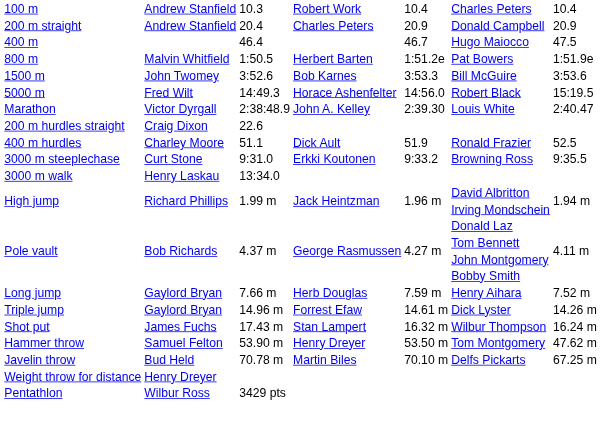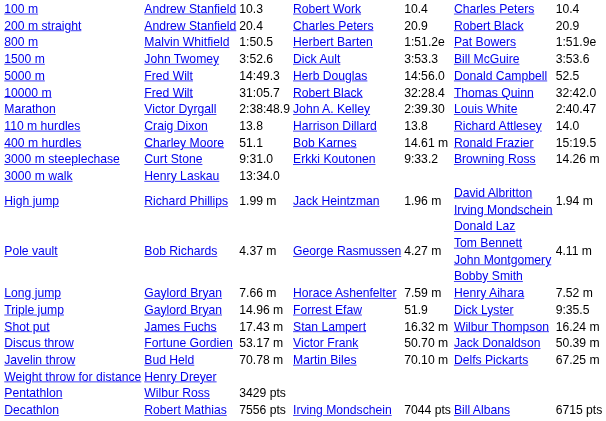200 m straight | column 6: Donald Campbell -> Robert Black
- row: 400 m | 46.4 | 46.7 | Hugo Maiocco | 47.5
1500 m | column 4: Bob Karnes -> Dick Ault
5000 m | column 4: Horace Ashenfelter -> Herb Douglas
5000 m | column 6: Robert Black -> Donald Campbell
5000 m | column 7: 15:19.5 -> 52.5
+ row: 10000 m | Fred Wilt | 31:05.7 | Robert Black | 32:28.4 | Thomas Quinn | 32:42.0
+ row: 110 m hurdles | Craig Dixon | 13.8 | Harrison Dillard | 13.8 | Richard Attlesey | 14.0
- row: 200 m hurdles straight | Craig Dixon | 22.6
400 m hurdles | column 4: Dick Ault -> Bob Karnes
400 m hurdles | column 5: 51.9 -> 14.61 m
400 m hurdles | column 7: 52.5 -> 15:19.5
3000 m steeplechase | column 7: 9:35.5 -> 14.26 m
Long jump | column 4: Herb Douglas -> Horace Ashenfelter
Triple jump | column 5: 14.61 m -> 51.9
Triple jump | column 7: 14.26 m -> 9:35.5
+ row: Discus throw | Fortune Gordien | 53.17 m | Victor Frank | 50.70 m | Jack Donaldson | 50.39 m
- row: Hammer throw | Samuel Felton | 53.90 m | Henry Dreyer | 53.50 m | Tom Montgomery | 47.62 m
+ row: Decathlon | Robert Mathias | 7556 pts | Irving Mondschein | 7044 pts | Bill Albans | 6715 pts
